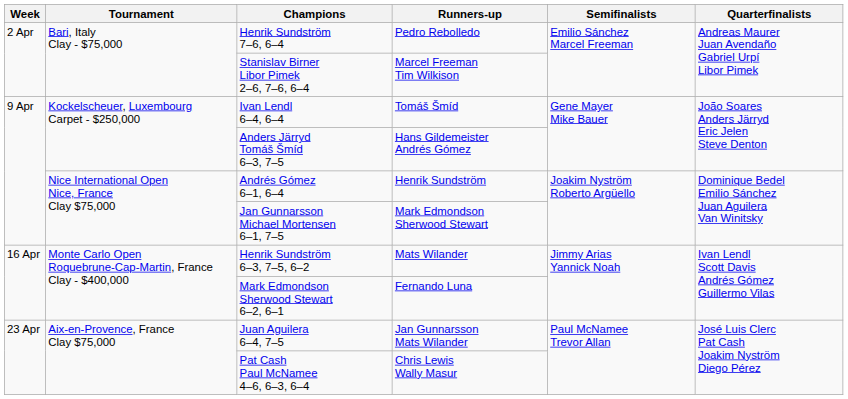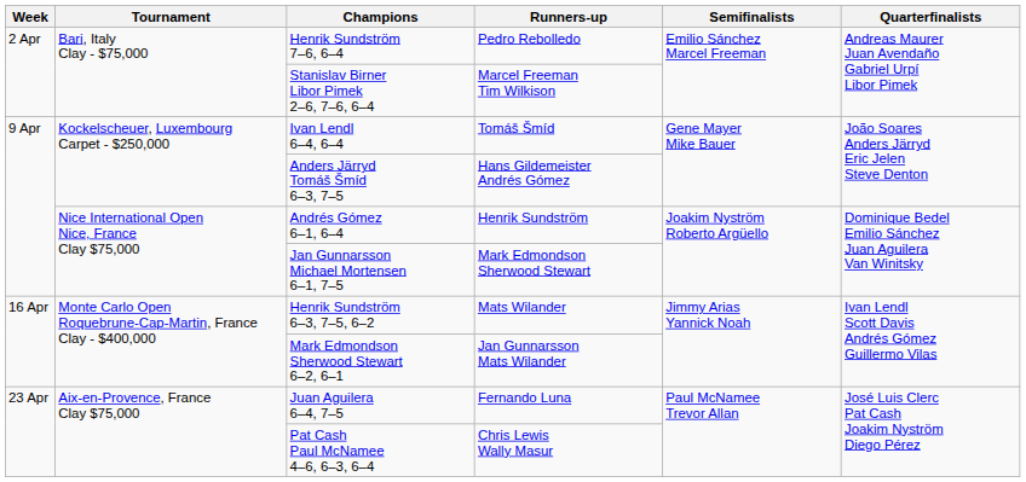Mark Edmondson Sherwood Stewart 6–2, 6–1 | Runners-up: Fernando Luna -> Jan Gunnarsson Mats Wilander
Juan Aguilera 6–4, 7–5 | Runners-up: Jan Gunnarsson Mats Wilander -> Fernando Luna
